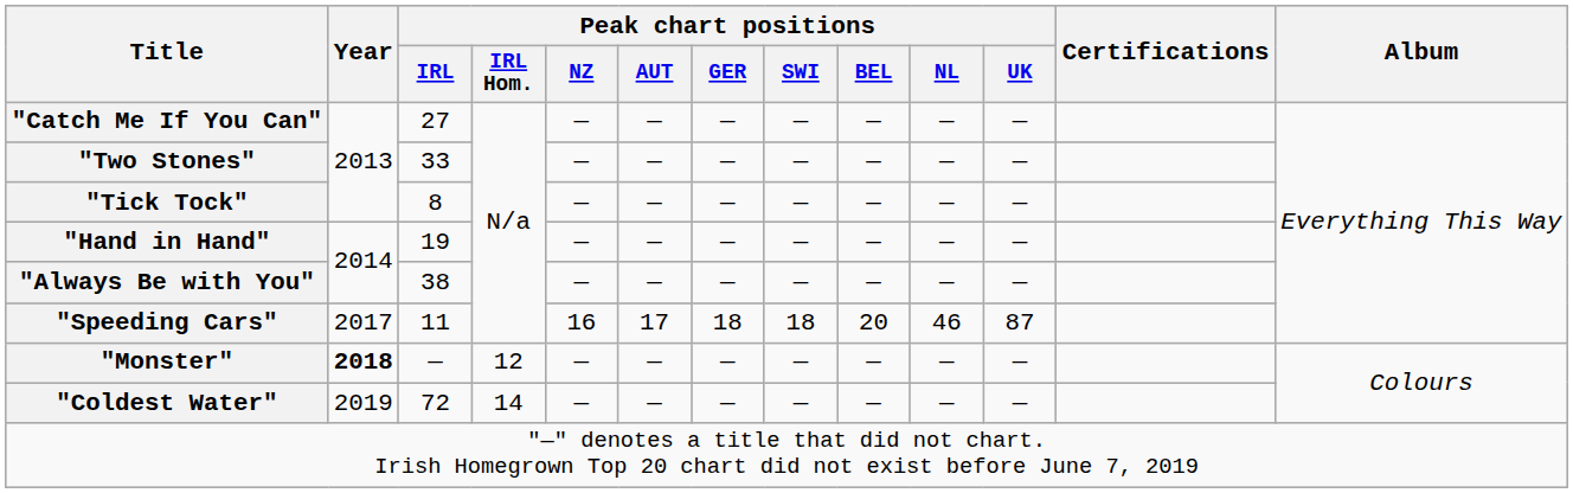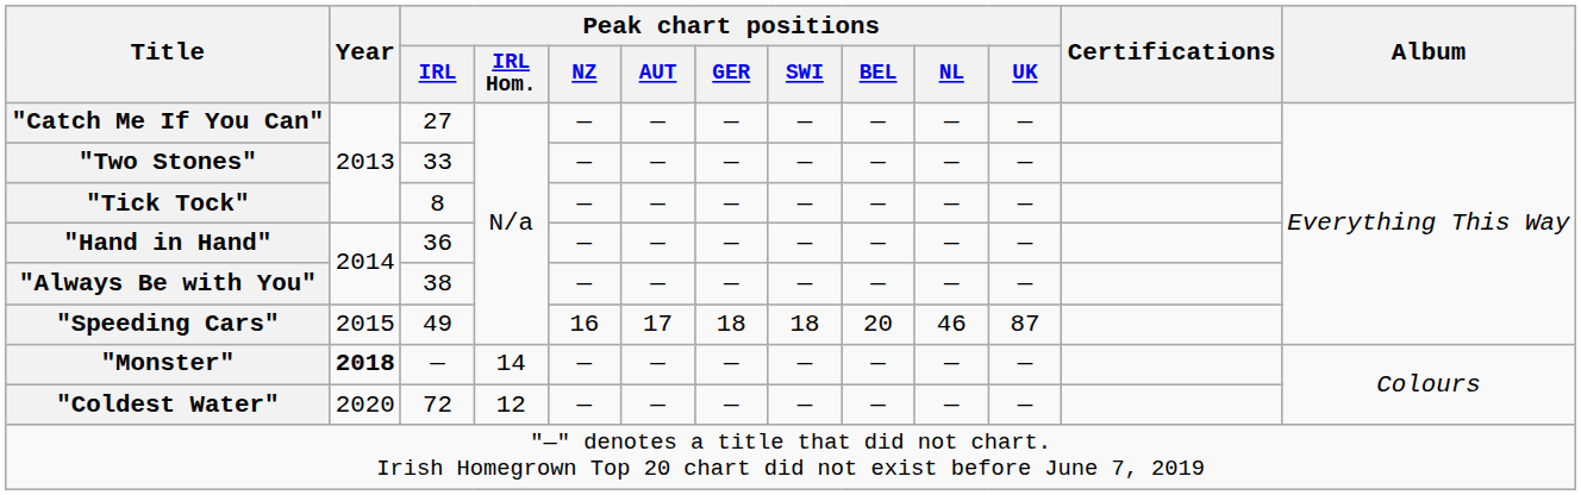"Hand in Hand" | Peak chart positions / IRL: 19 -> 36
"Speeding Cars" | Year: 2017 -> 2015
"Speeding Cars" | Peak chart positions / IRL: 11 -> 49
"Monster" | Peak chart positions / IRL Hom.: 12 -> 14
"Coldest Water" | Year: 2019 -> 2020
"Coldest Water" | Peak chart positions / IRL Hom.: 14 -> 12
